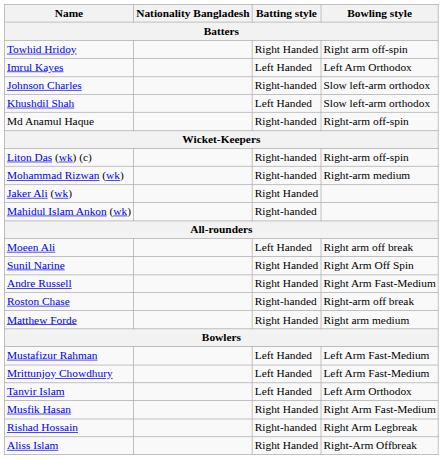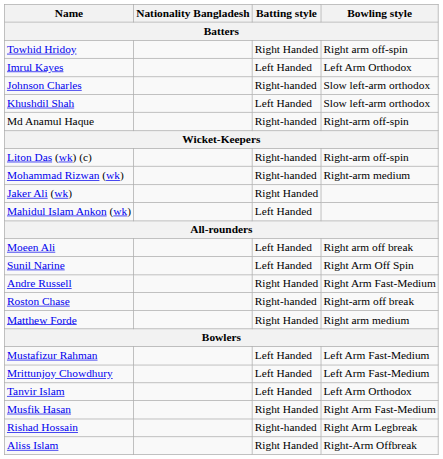Mahidul Islam Ankon (wk) | Batting style: Right-handed -> Left Handed
Sunil Narine | Batting style: Right Handed -> Left Handed
